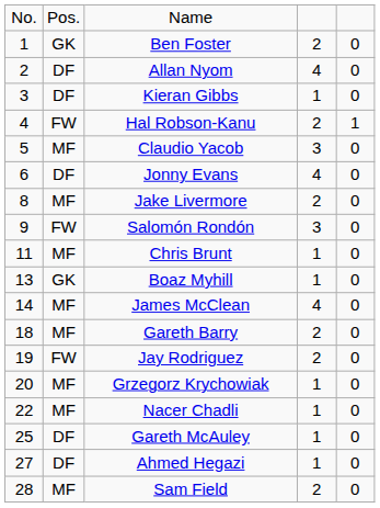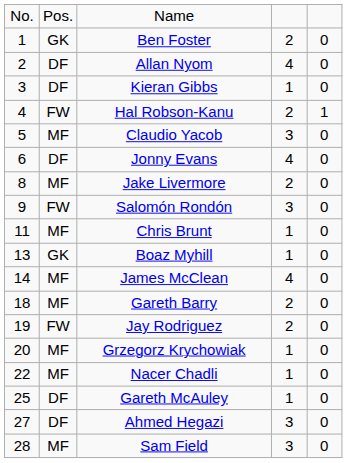Ahmed Hegazi | column 4: 1 -> 3
Sam Field | column 4: 2 -> 3
